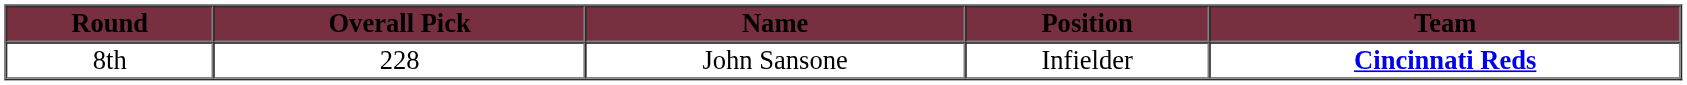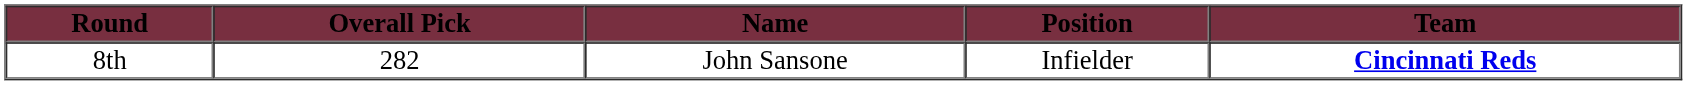8th | Overall Pick: 228 -> 282
